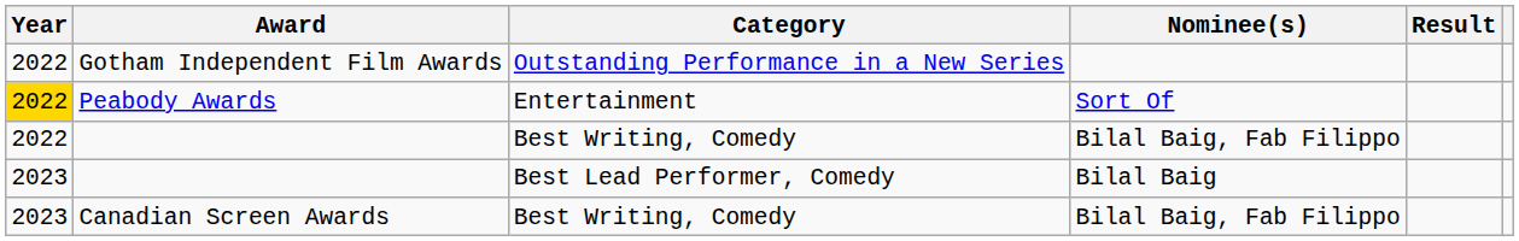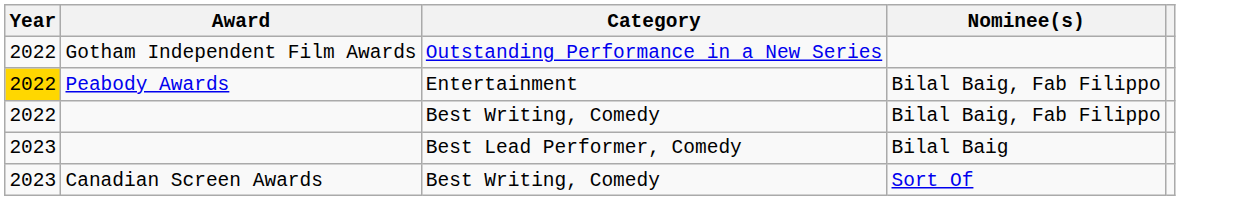- column: Result
Peabody Awards | Nominee(s): Sort Of -> Bilal Baig, Fab Filippo
Canadian Screen Awards | Nominee(s): Bilal Baig, Fab Filippo -> Sort Of
